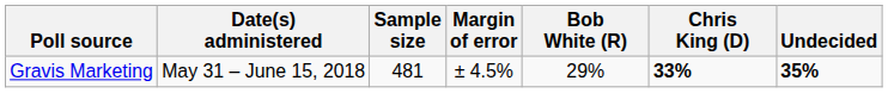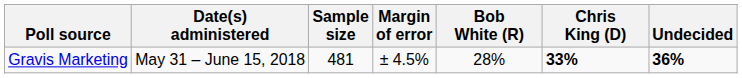Gravis Marketing | Bob White (R): 29% -> 28%
Gravis Marketing | Undecided: 35% -> 36%
